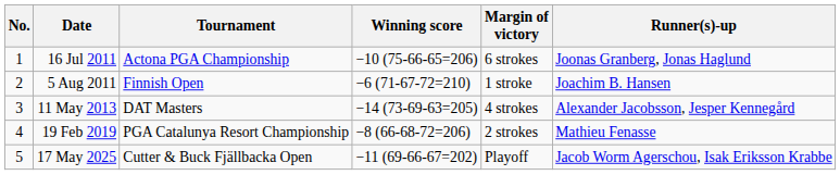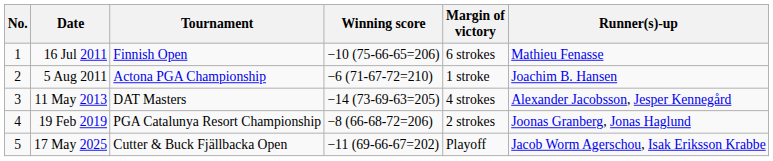16 Jul 2011 | Tournament: Actona PGA Championship -> Finnish Open
16 Jul 2011 | Runner(s)-up: Joonas Granberg, Jonas Haglund -> Mathieu Fenasse
5 Aug 2011 | Tournament: Finnish Open -> Actona PGA Championship
19 Feb 2019 | Runner(s)-up: Mathieu Fenasse -> Joonas Granberg, Jonas Haglund
